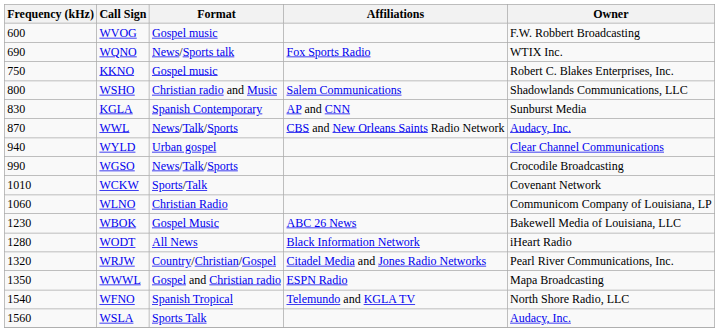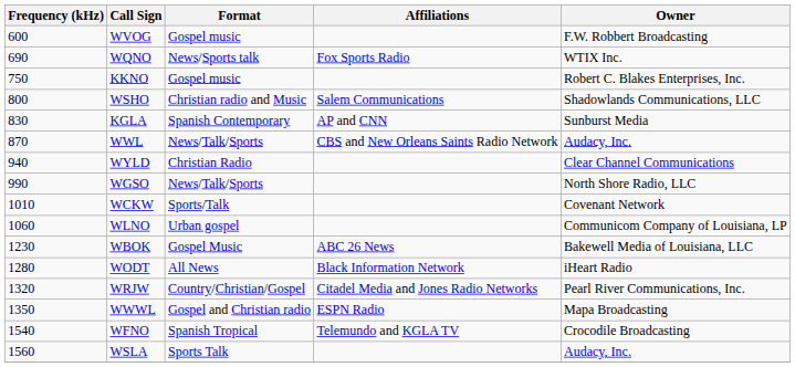WYLD | Format: Urban gospel -> Christian Radio
WGSO | Owner: Crocodile Broadcasting -> North Shore Radio, LLC
WLNO | Format: Christian Radio -> Urban gospel
WFNO | Owner: North Shore Radio, LLC -> Crocodile Broadcasting
